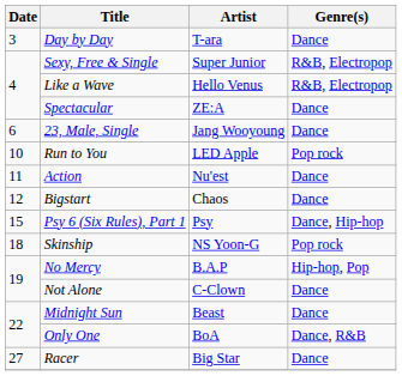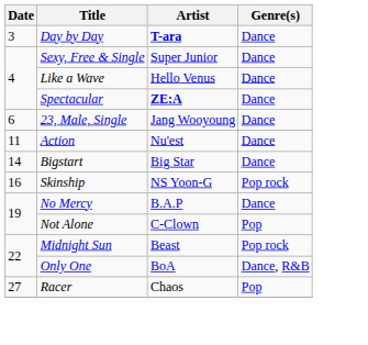Day by Day | Artist: normal -> bold
Sexy, Free & Single | Genre(s): R&B, Electropop -> Dance
Like a Wave | Genre(s): R&B, Electropop -> Dance
Spectacular | Artist: normal -> bold
- row: 10 | Run to You | LED Apple | Pop rock
Bigstart | Date: 12 -> 14
Bigstart | Artist: Chaos -> Big Star
- row: 15 | Psy 6 (Six Rules), Part 1 | Psy | Dance, Hip-hop
Skinship | Date: 18 -> 16
No Mercy | Genre(s): Hip-hop, Pop -> Dance
Not Alone | Genre(s): Dance -> Pop
Midnight Sun | Genre(s): Dance -> Pop rock
Racer | Artist: Big Star -> Chaos
Racer | Genre(s): Dance -> Pop
